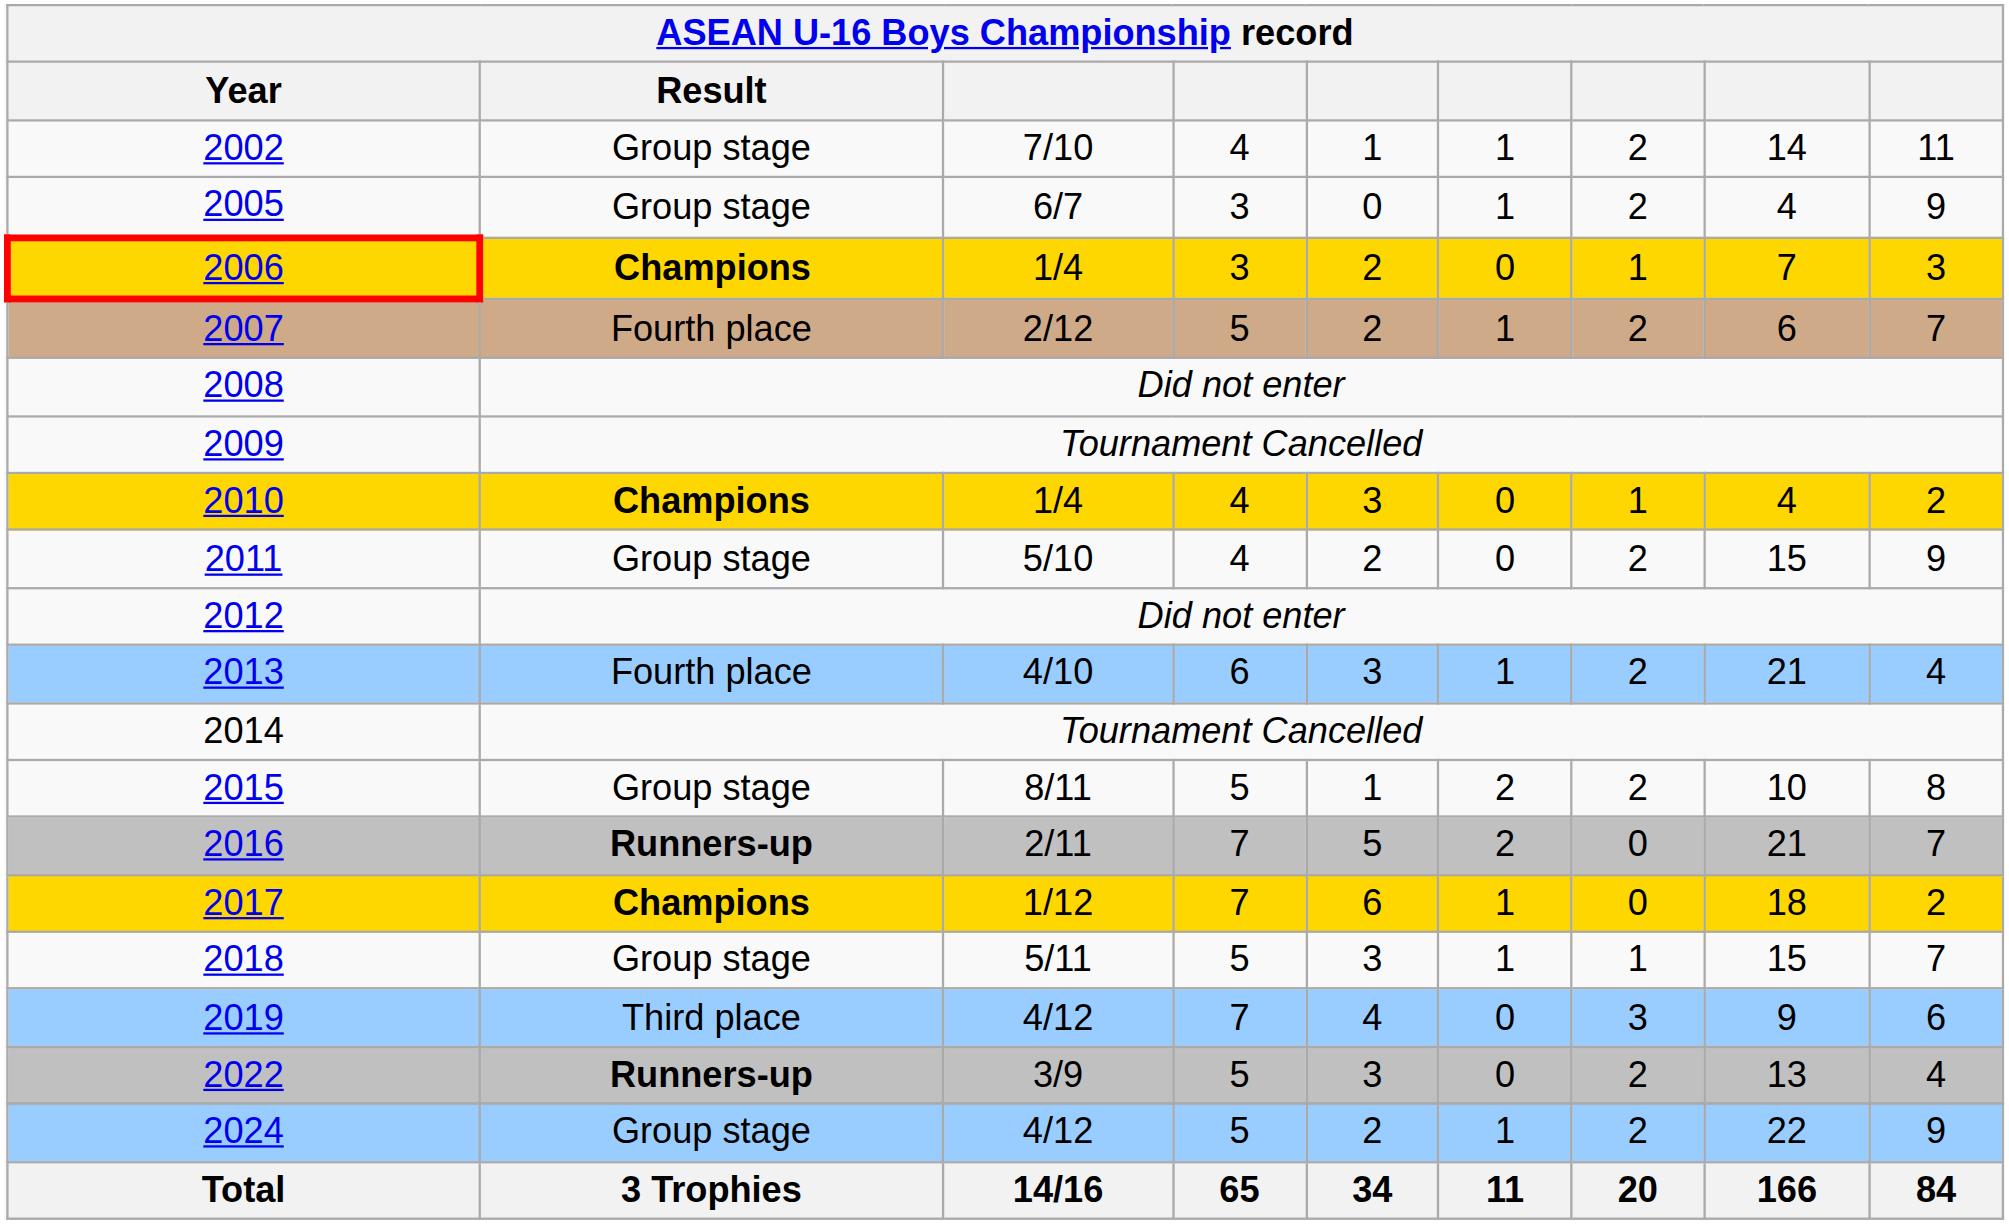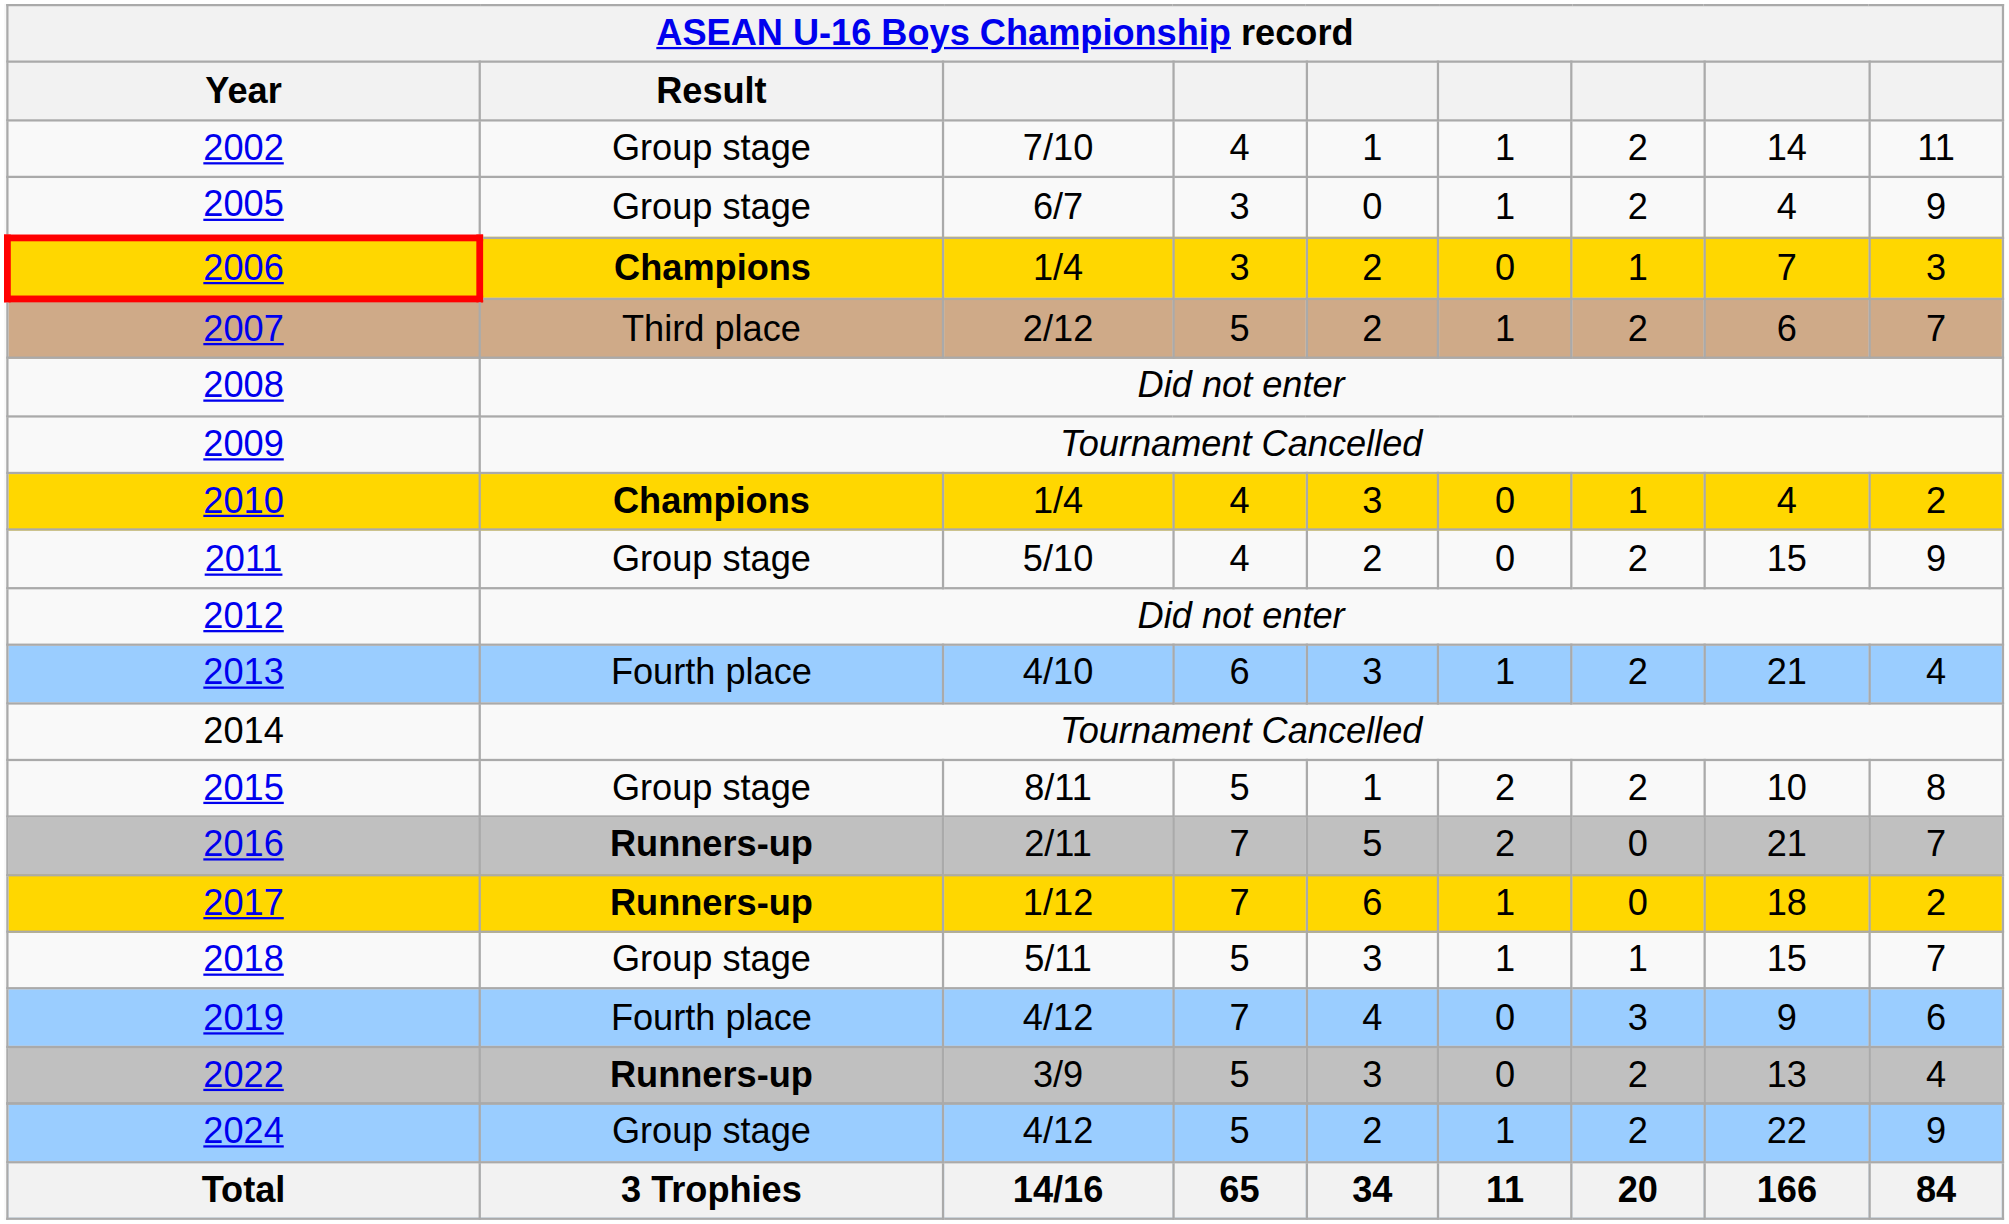2007 | Result: Fourth place -> Third place
2017 | Result: Champions -> Runners-up
2019 | Result: Third place -> Fourth place
